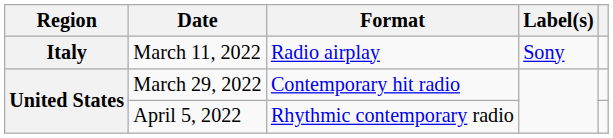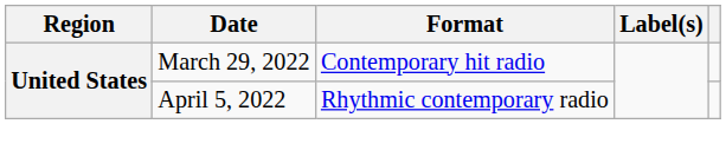- row: Italy | March 11, 2022 | Radio airplay | Sony
